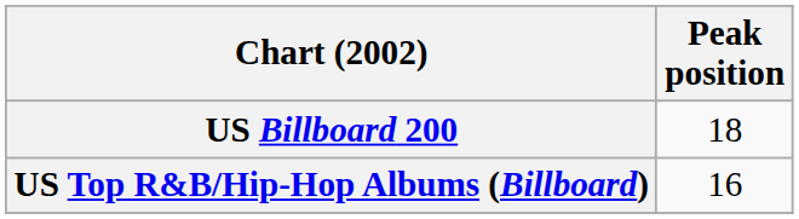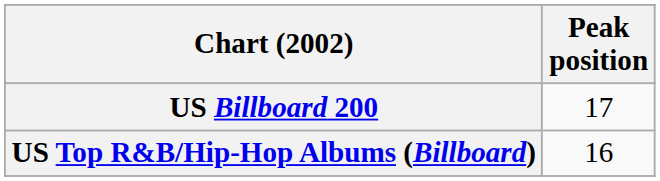US Billboard 200 | Peak position: 18 -> 17
